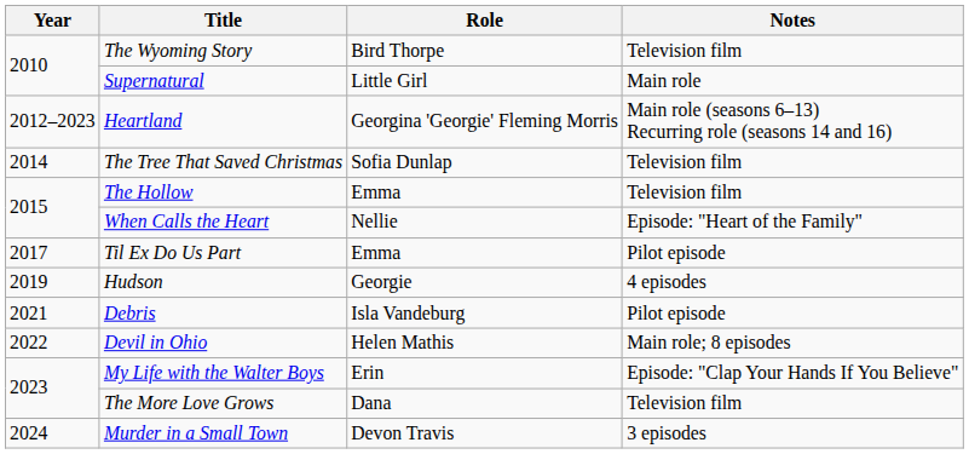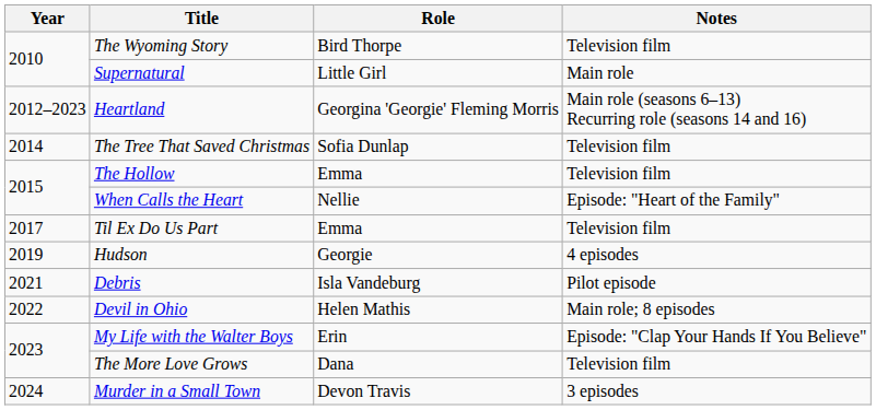Til Ex Do Us Part | Notes: Pilot episode -> Television film
